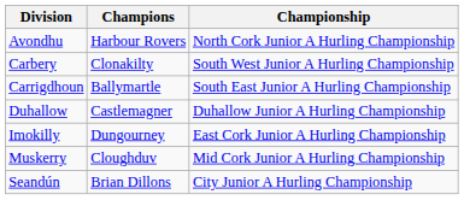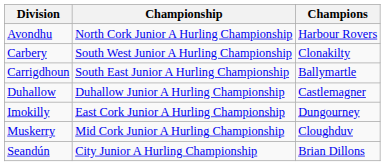columns swapped: Championship <-> Champions
